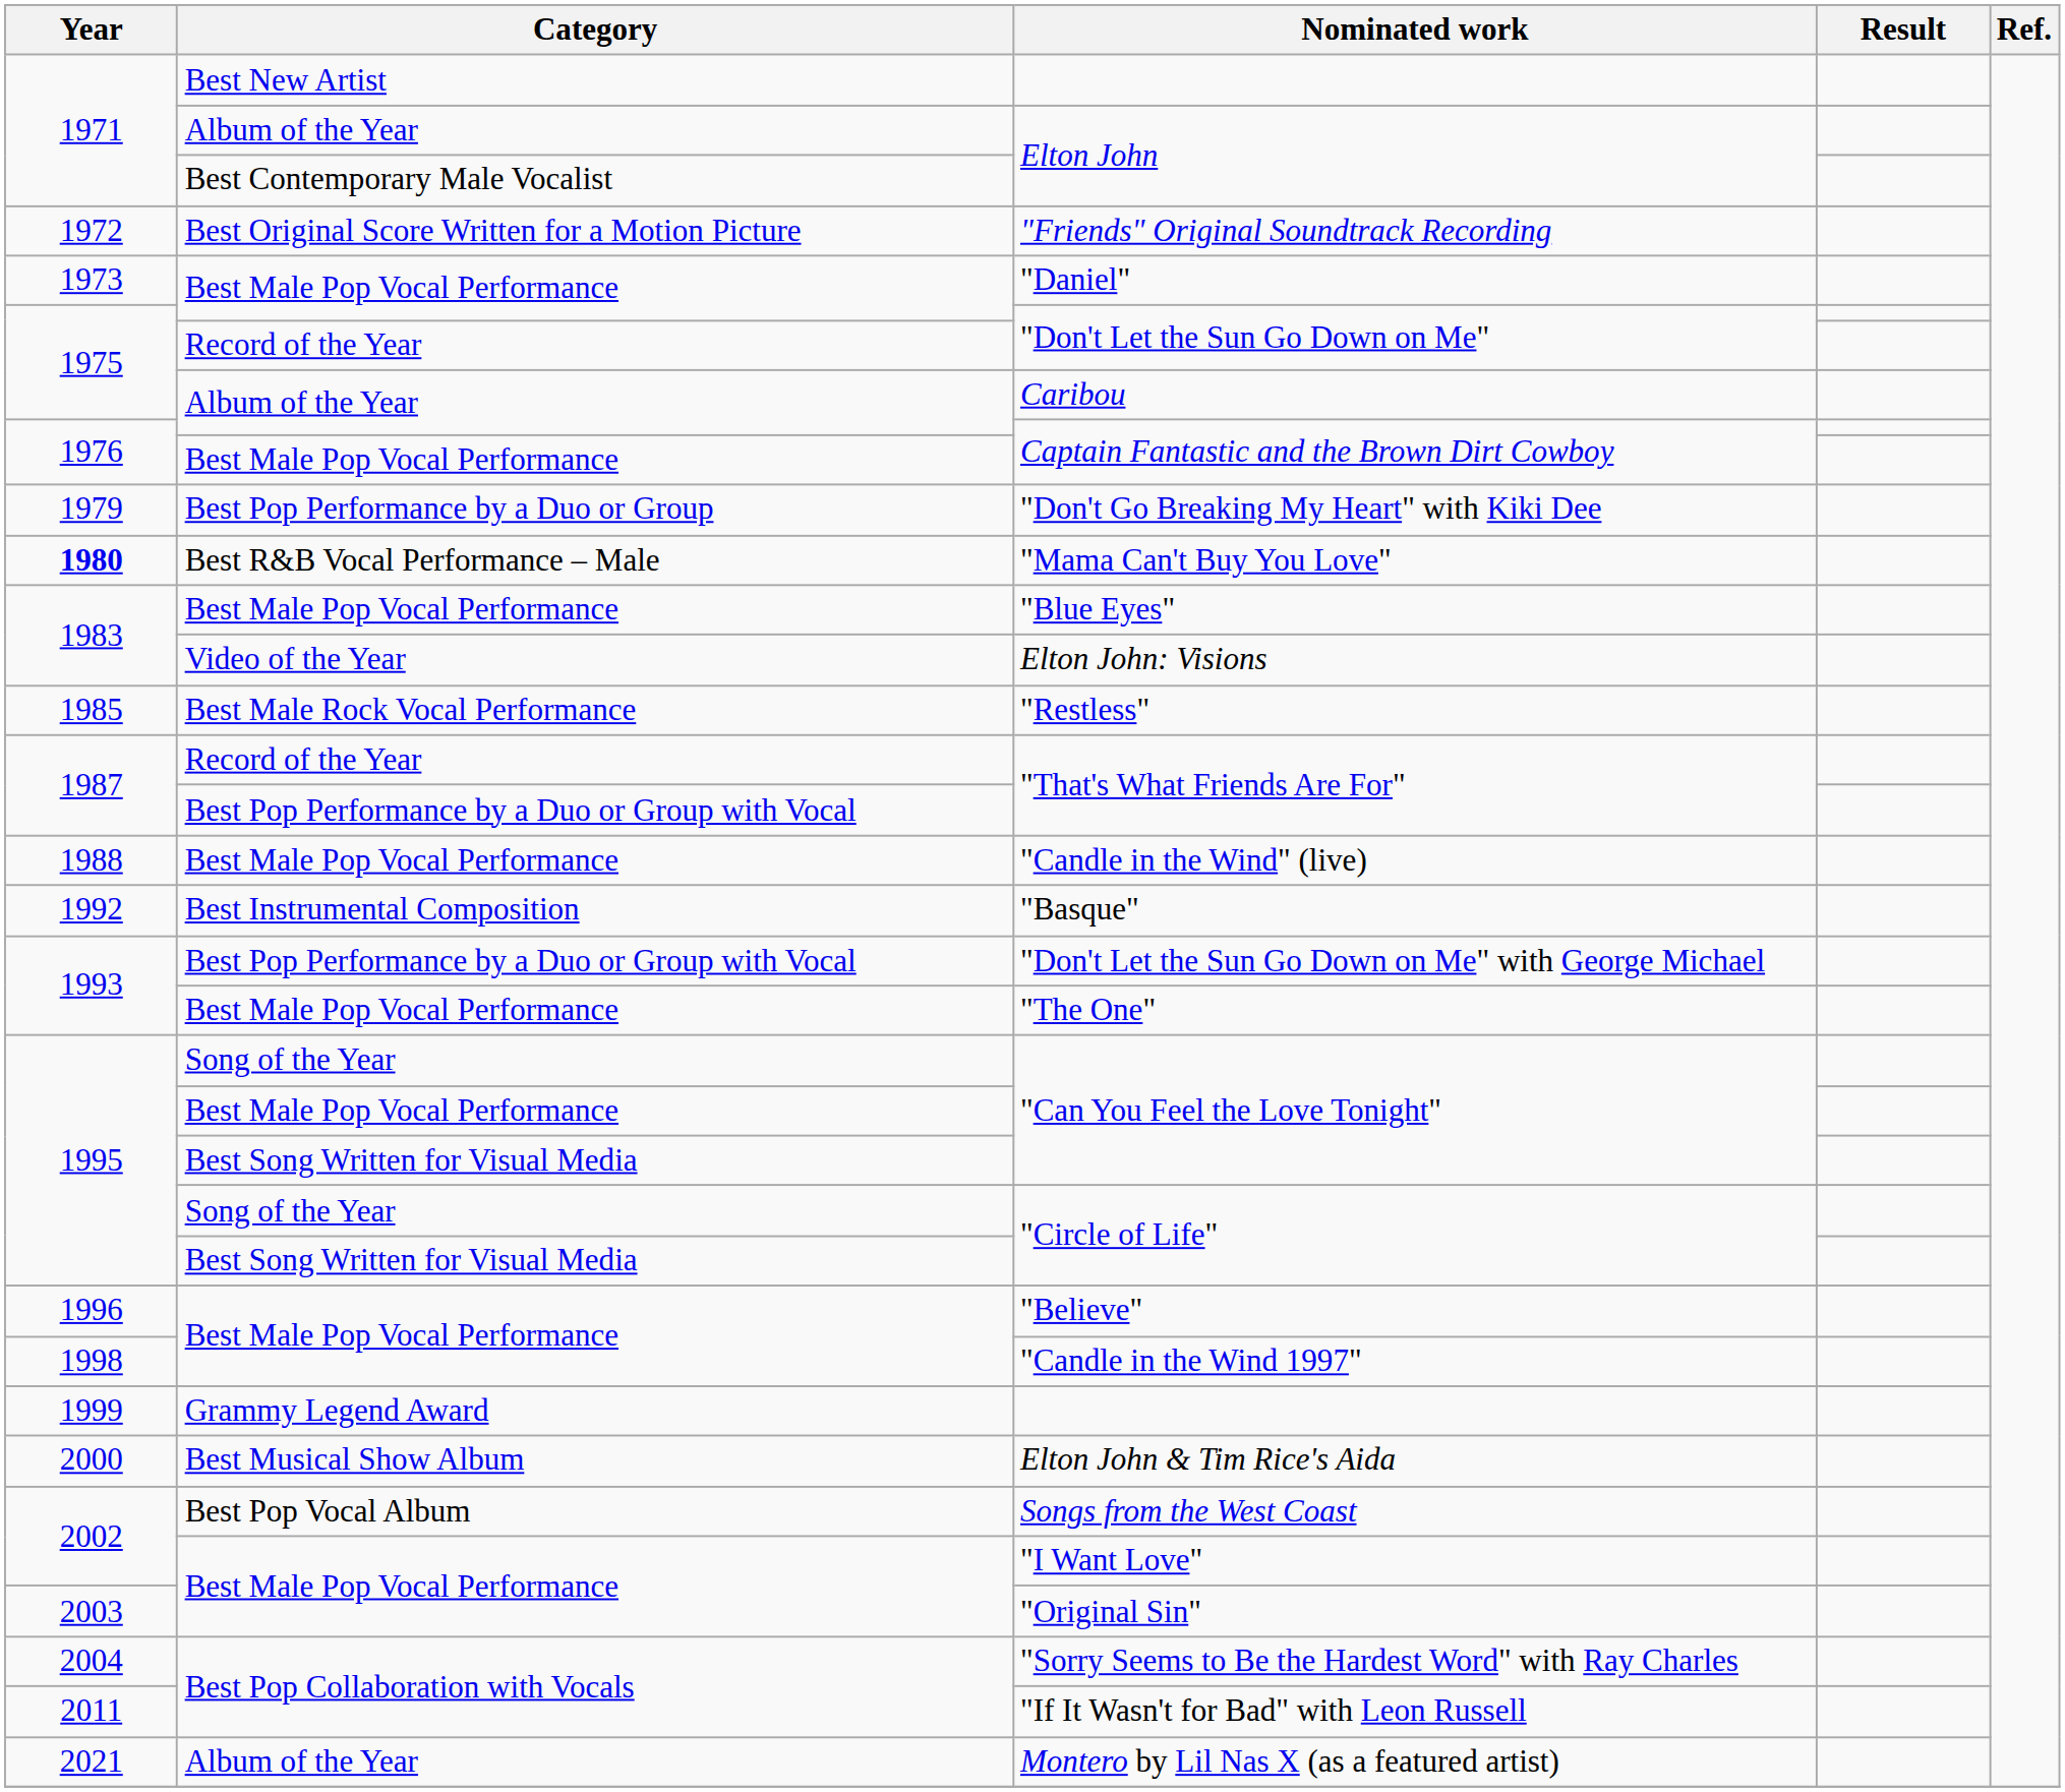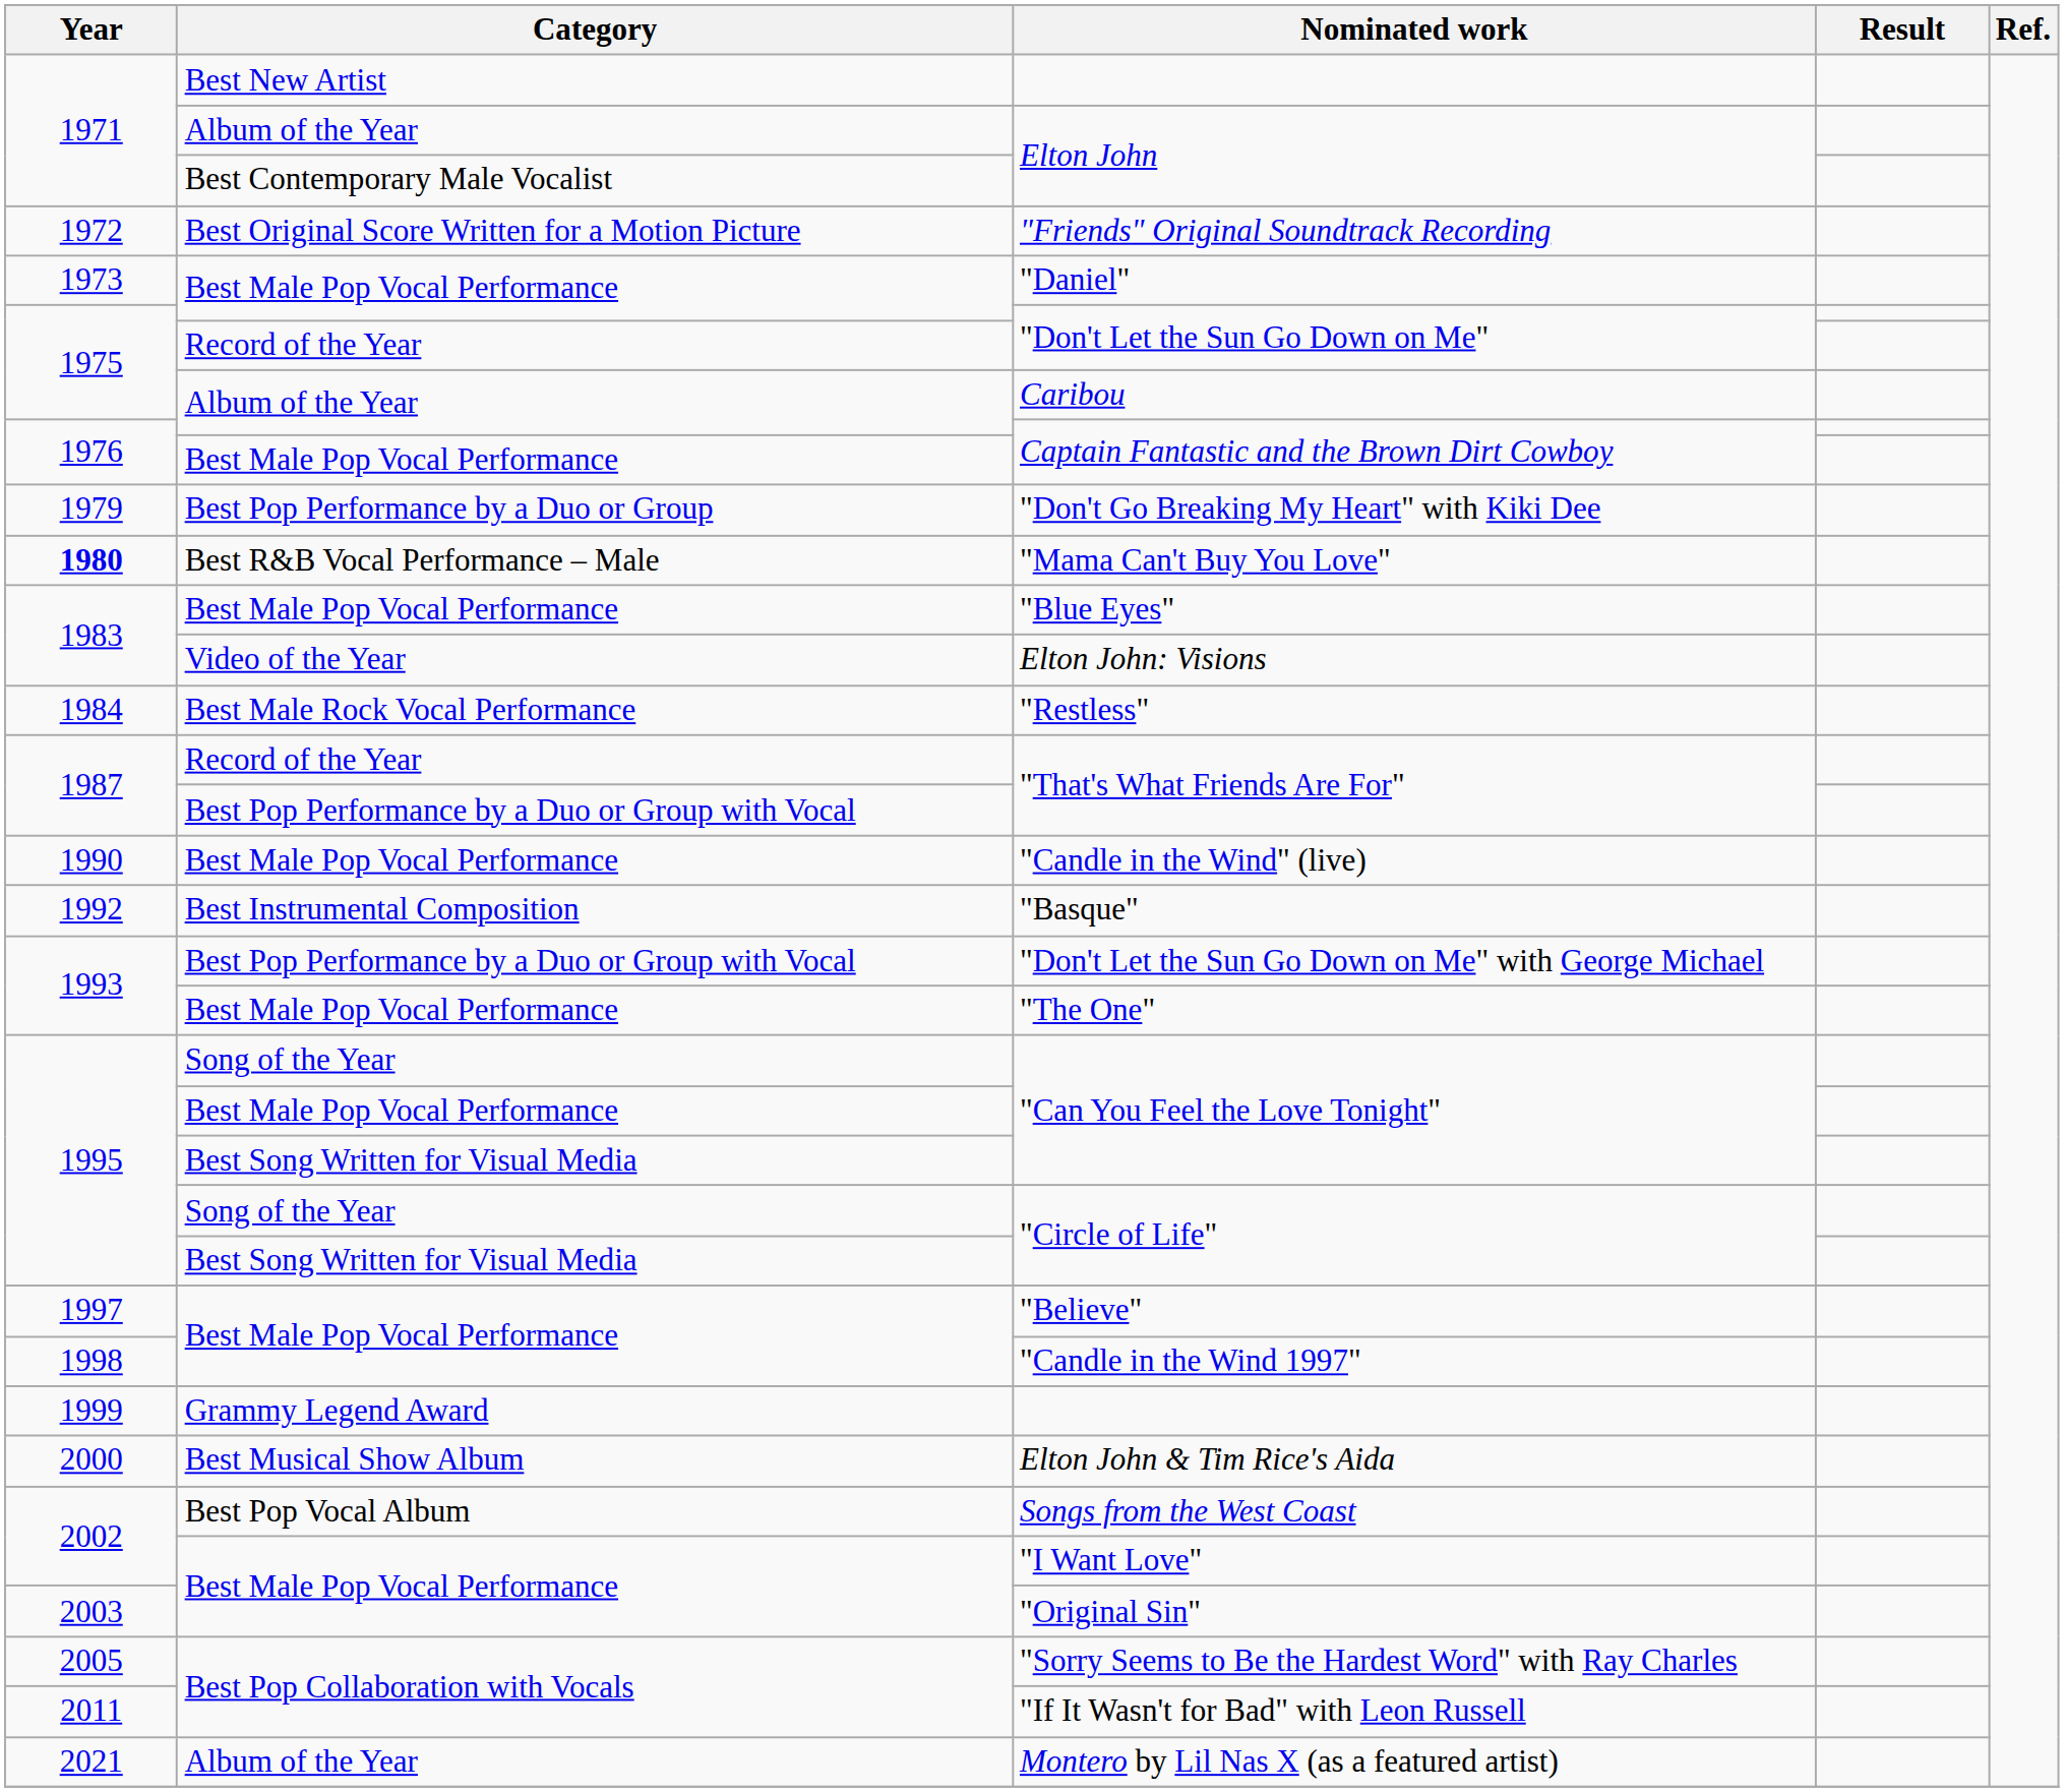"Restless" | Year: 1985 -> 1984
"Candle in the Wind" (live) | Year: 1988 -> 1990
"Believe" | Year: 1996 -> 1997
"Sorry Seems to Be the Hardest Word" with Ray Charles | Year: 2004 -> 2005
